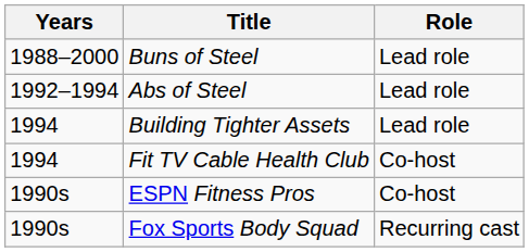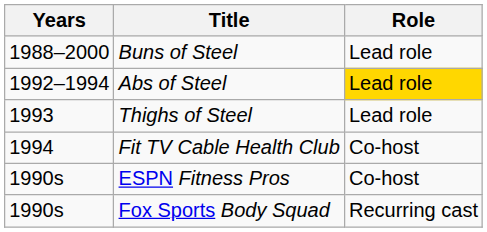Abs of Steel | Role: no background -> gold background
+ row: 1993 | Thighs of Steel | Lead role
- row: 1994 | Building Tighter Assets | Lead role
